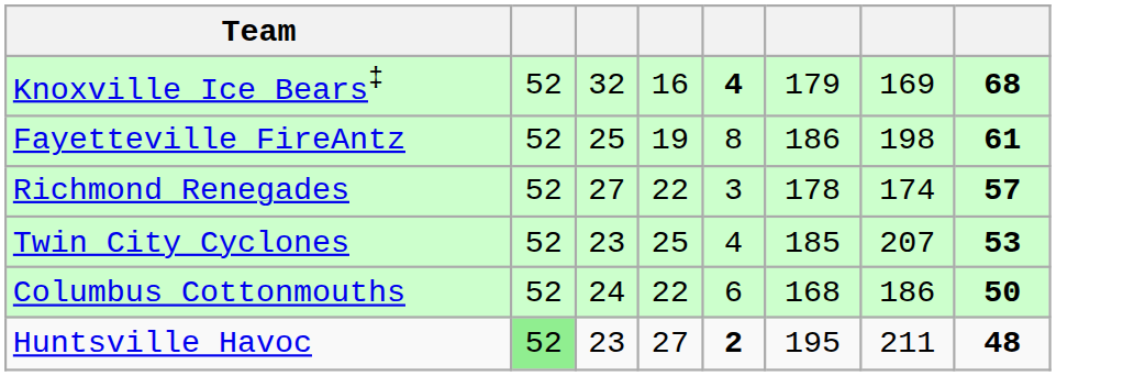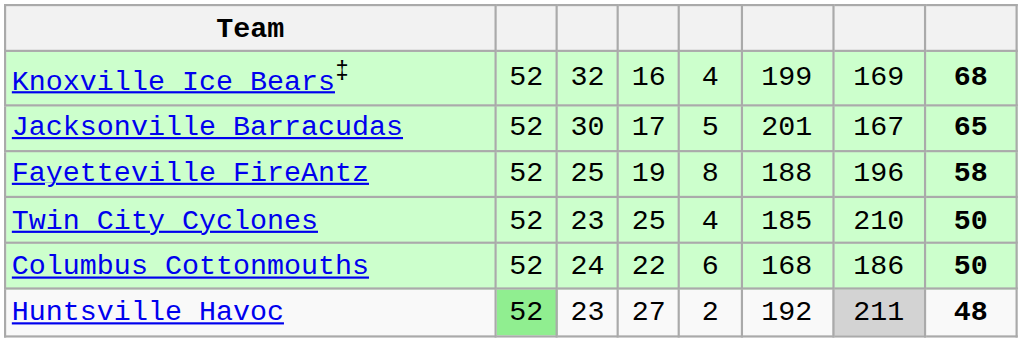Knoxville Ice Bears‡ | column 5: bold -> normal
Knoxville Ice Bears‡ | column 6: 179 -> 199
+ row: Jacksonville Barracudas | 52 | 30 | 17 | 5 | 201 | 167 | 65
Fayetteville FireAntz | column 6: 186 -> 188
Fayetteville FireAntz | column 7: 198 -> 196
Fayetteville FireAntz | column 8: 61 -> 58
- row: Richmond Renegades | 52 | 27 | 22 | 3 | 178 | 174 | 57
Twin City Cyclones | column 7: 207 -> 210
Twin City Cyclones | column 8: 53 -> 50
Huntsville Havoc | column 5: bold -> normal
Huntsville Havoc | column 6: 195 -> 192
Huntsville Havoc | column 7: no background -> lightgrey background
